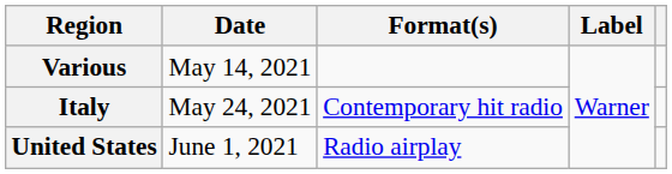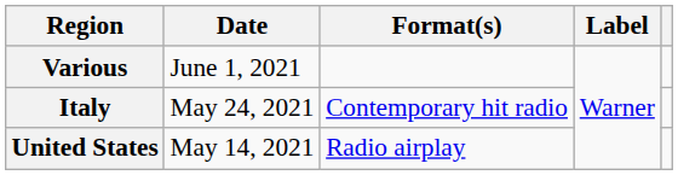Various | Date: May 14, 2021 -> June 1, 2021
United States | Date: June 1, 2021 -> May 14, 2021
